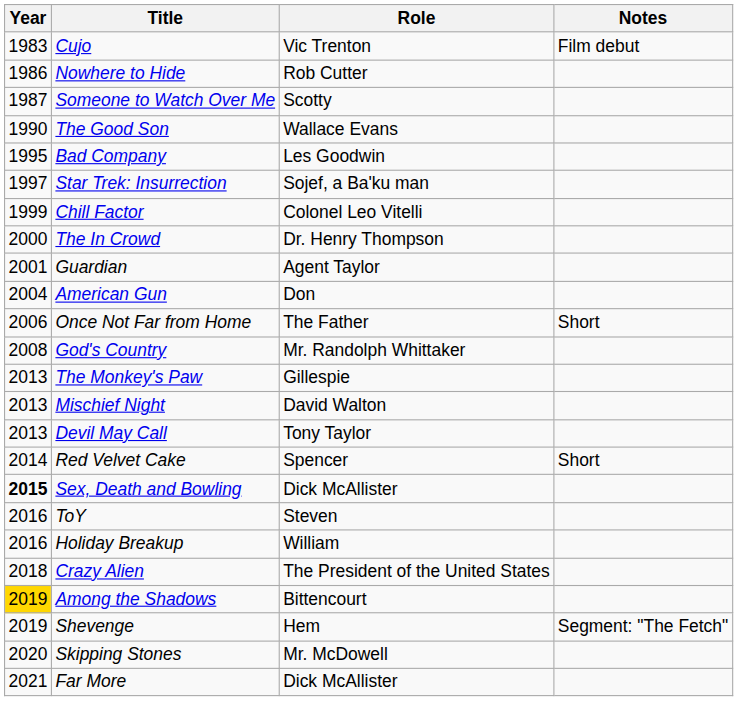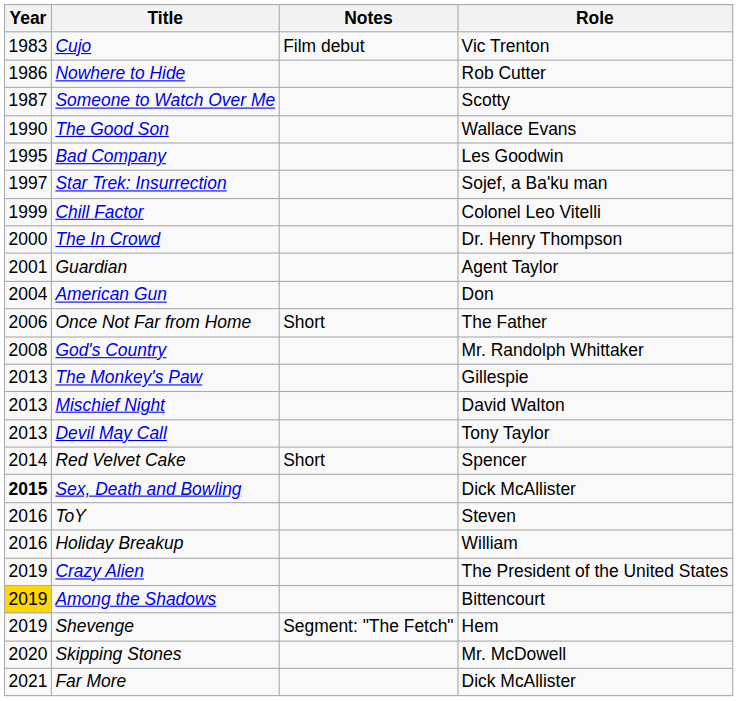columns swapped: Role <-> Notes
Crazy Alien | Year: 2018 -> 2019
